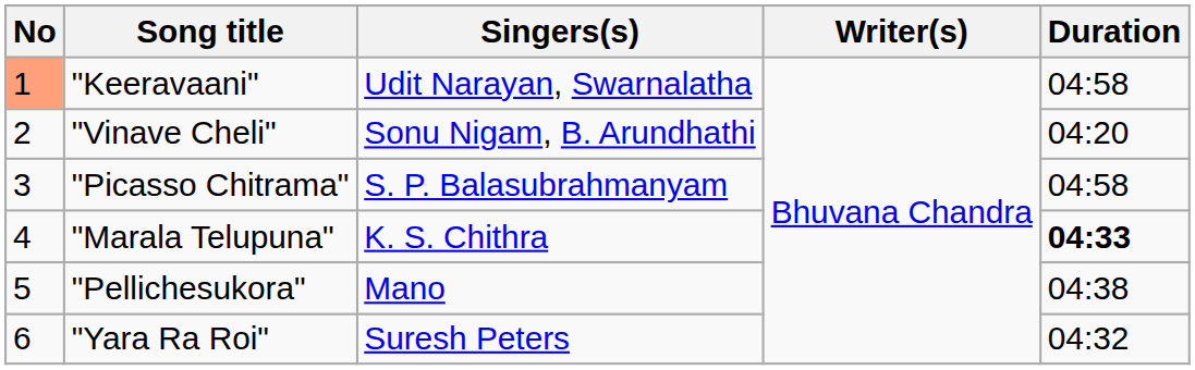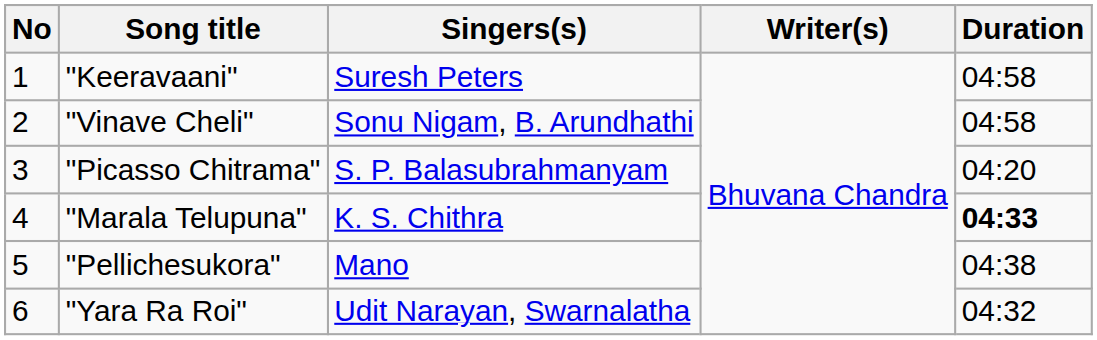"Keeravaani" | No: lightsalmon background -> no background
"Keeravaani" | Singers(s): Udit Narayan, Swarnalatha -> Suresh Peters
"Vinave Cheli" | Duration: 04:20 -> 04:58
"Picasso Chitrama" | Duration: 04:58 -> 04:20
"Yara Ra Roi" | Singers(s): Suresh Peters -> Udit Narayan, Swarnalatha
